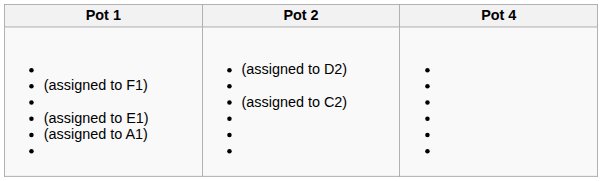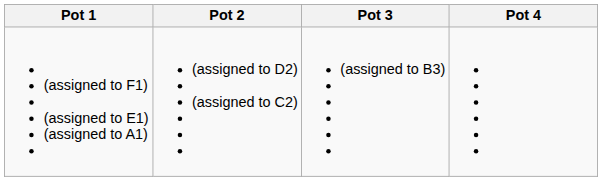+ column: Pot 3 | (assigned to B3)
